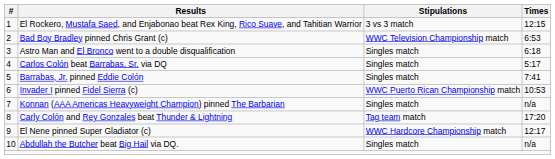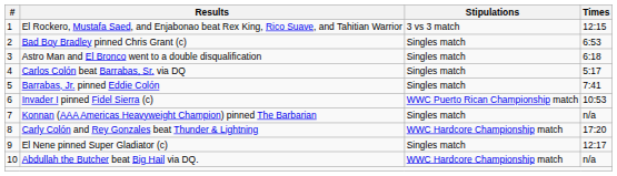Bad Boy Bradley pinned Chris Grant (c) | Stipulations: WWC Television Championship match -> Singles match
Carly Colón and Rey Gonzales beat Thunder & Lightning | Stipulations: Tag team match -> WWC Hardcore Championship match
El Nene pinned Super Gladiator (c) | Stipulations: WWC Hardcore Championship match -> Singles match
Abdullah the Butcher beat Big Hail via DQ. | Stipulations: Singles match -> WWC Hardcore Championship match
